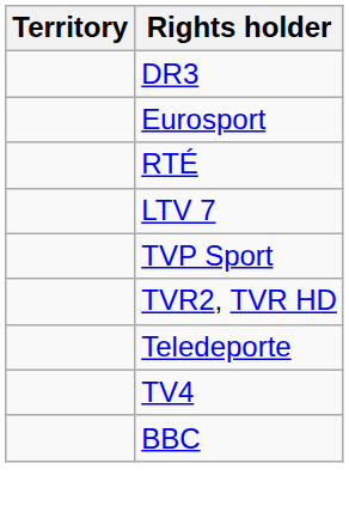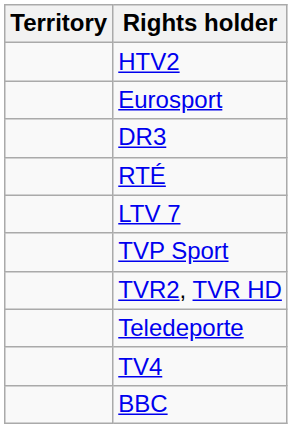+ row: HTV2
rows swapped: DR3 <-> Eurosport
